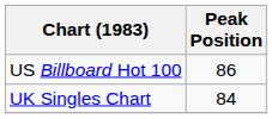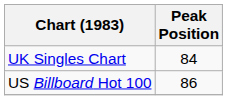rows swapped: UK Singles Chart <-> US Billboard Hot 100
